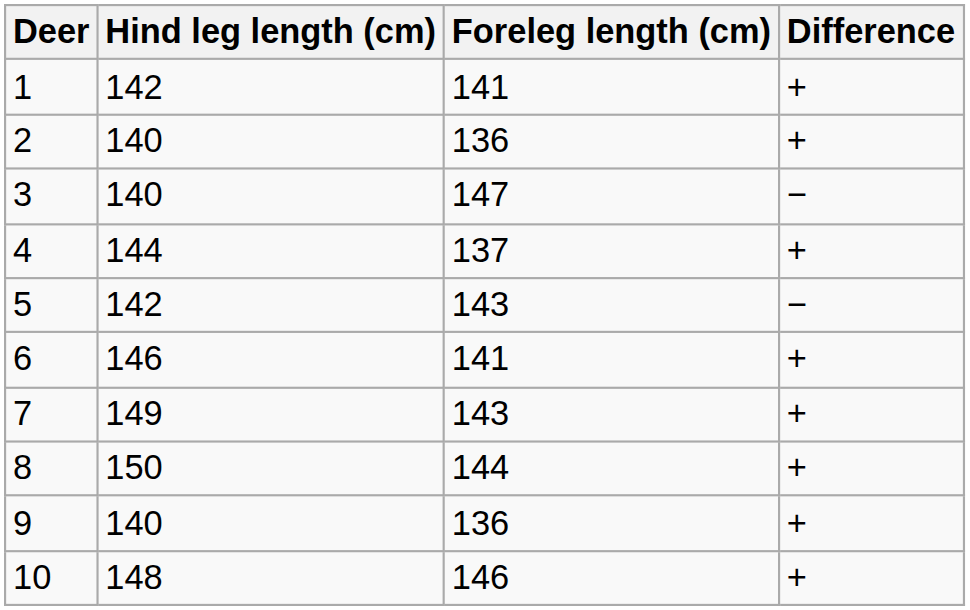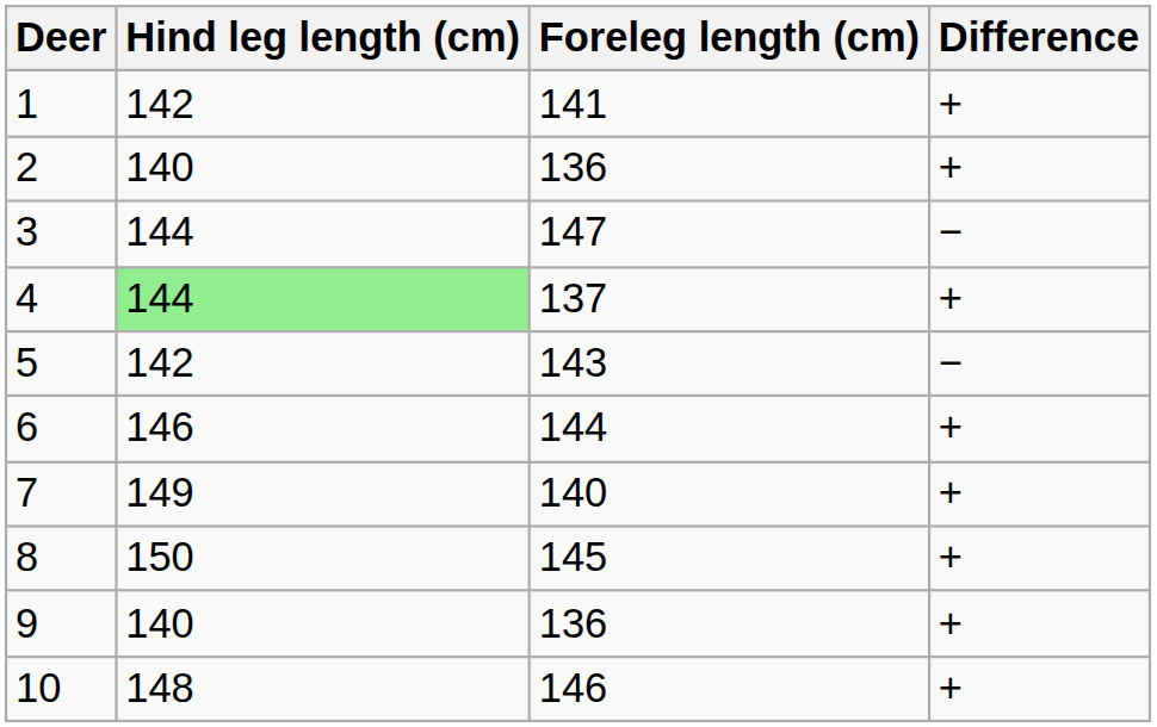3 | Hind leg length (cm): 140 -> 144
4 | Hind leg length (cm): no background -> lightgreen background
6 | Foreleg length (cm): 141 -> 144
7 | Foreleg length (cm): 143 -> 140
8 | Foreleg length (cm): 144 -> 145
